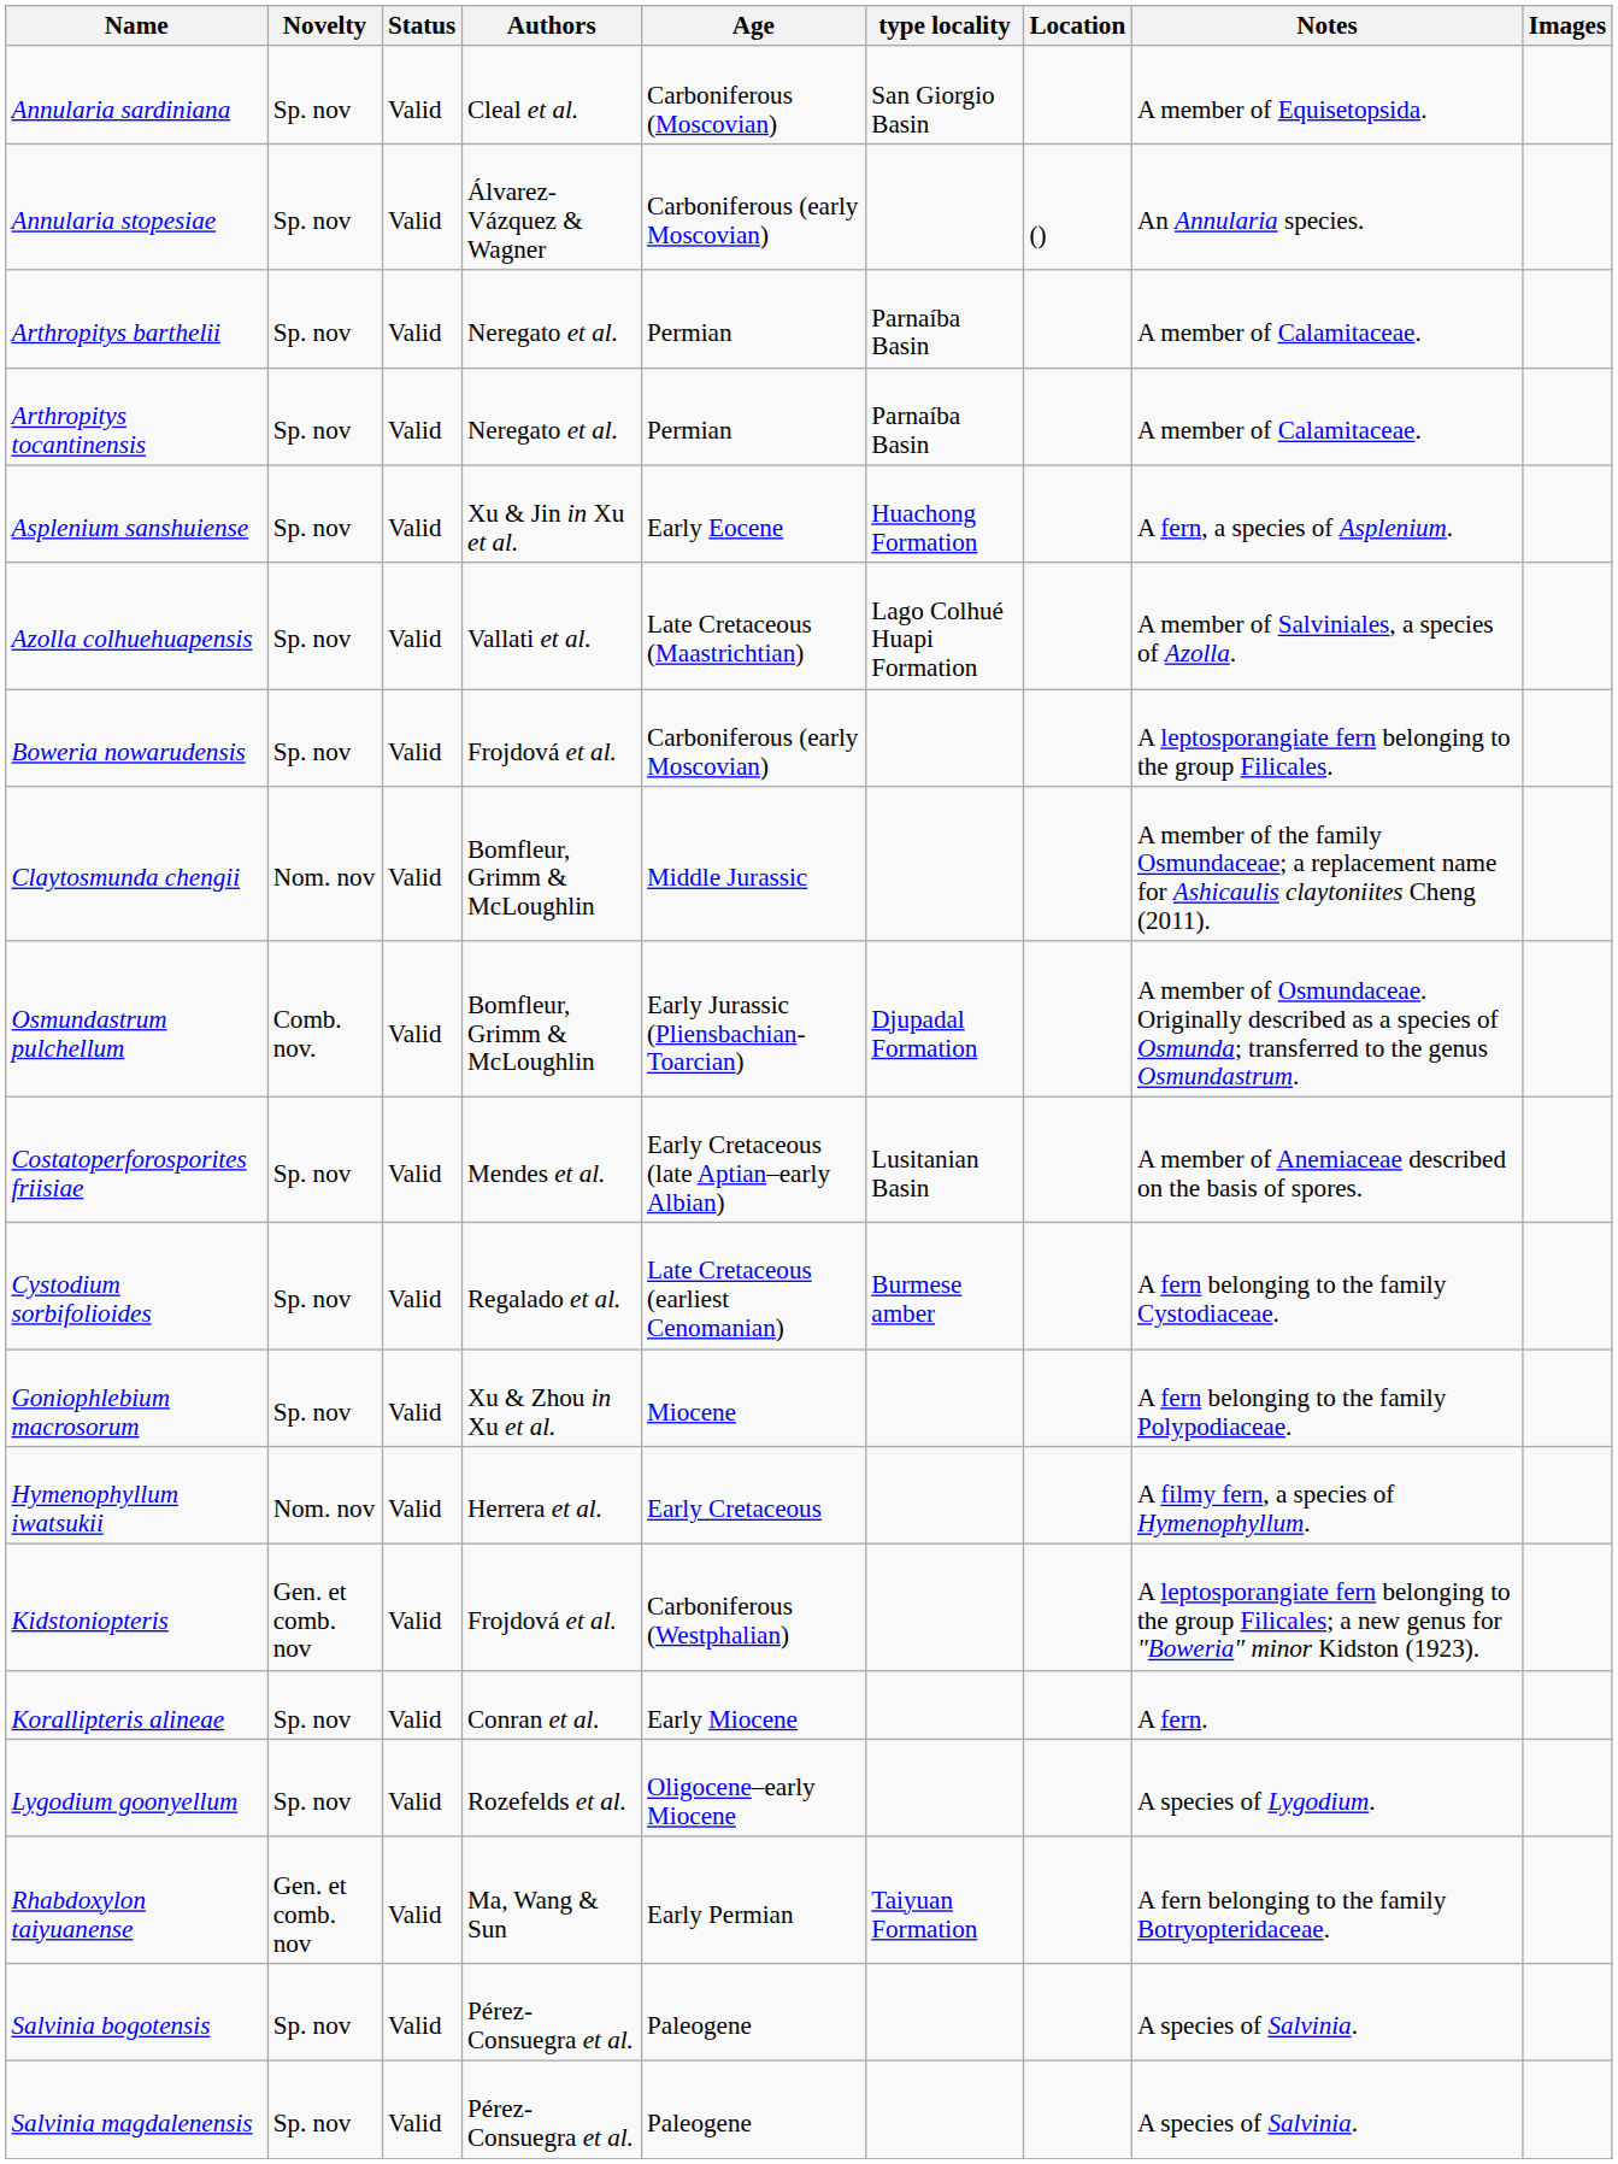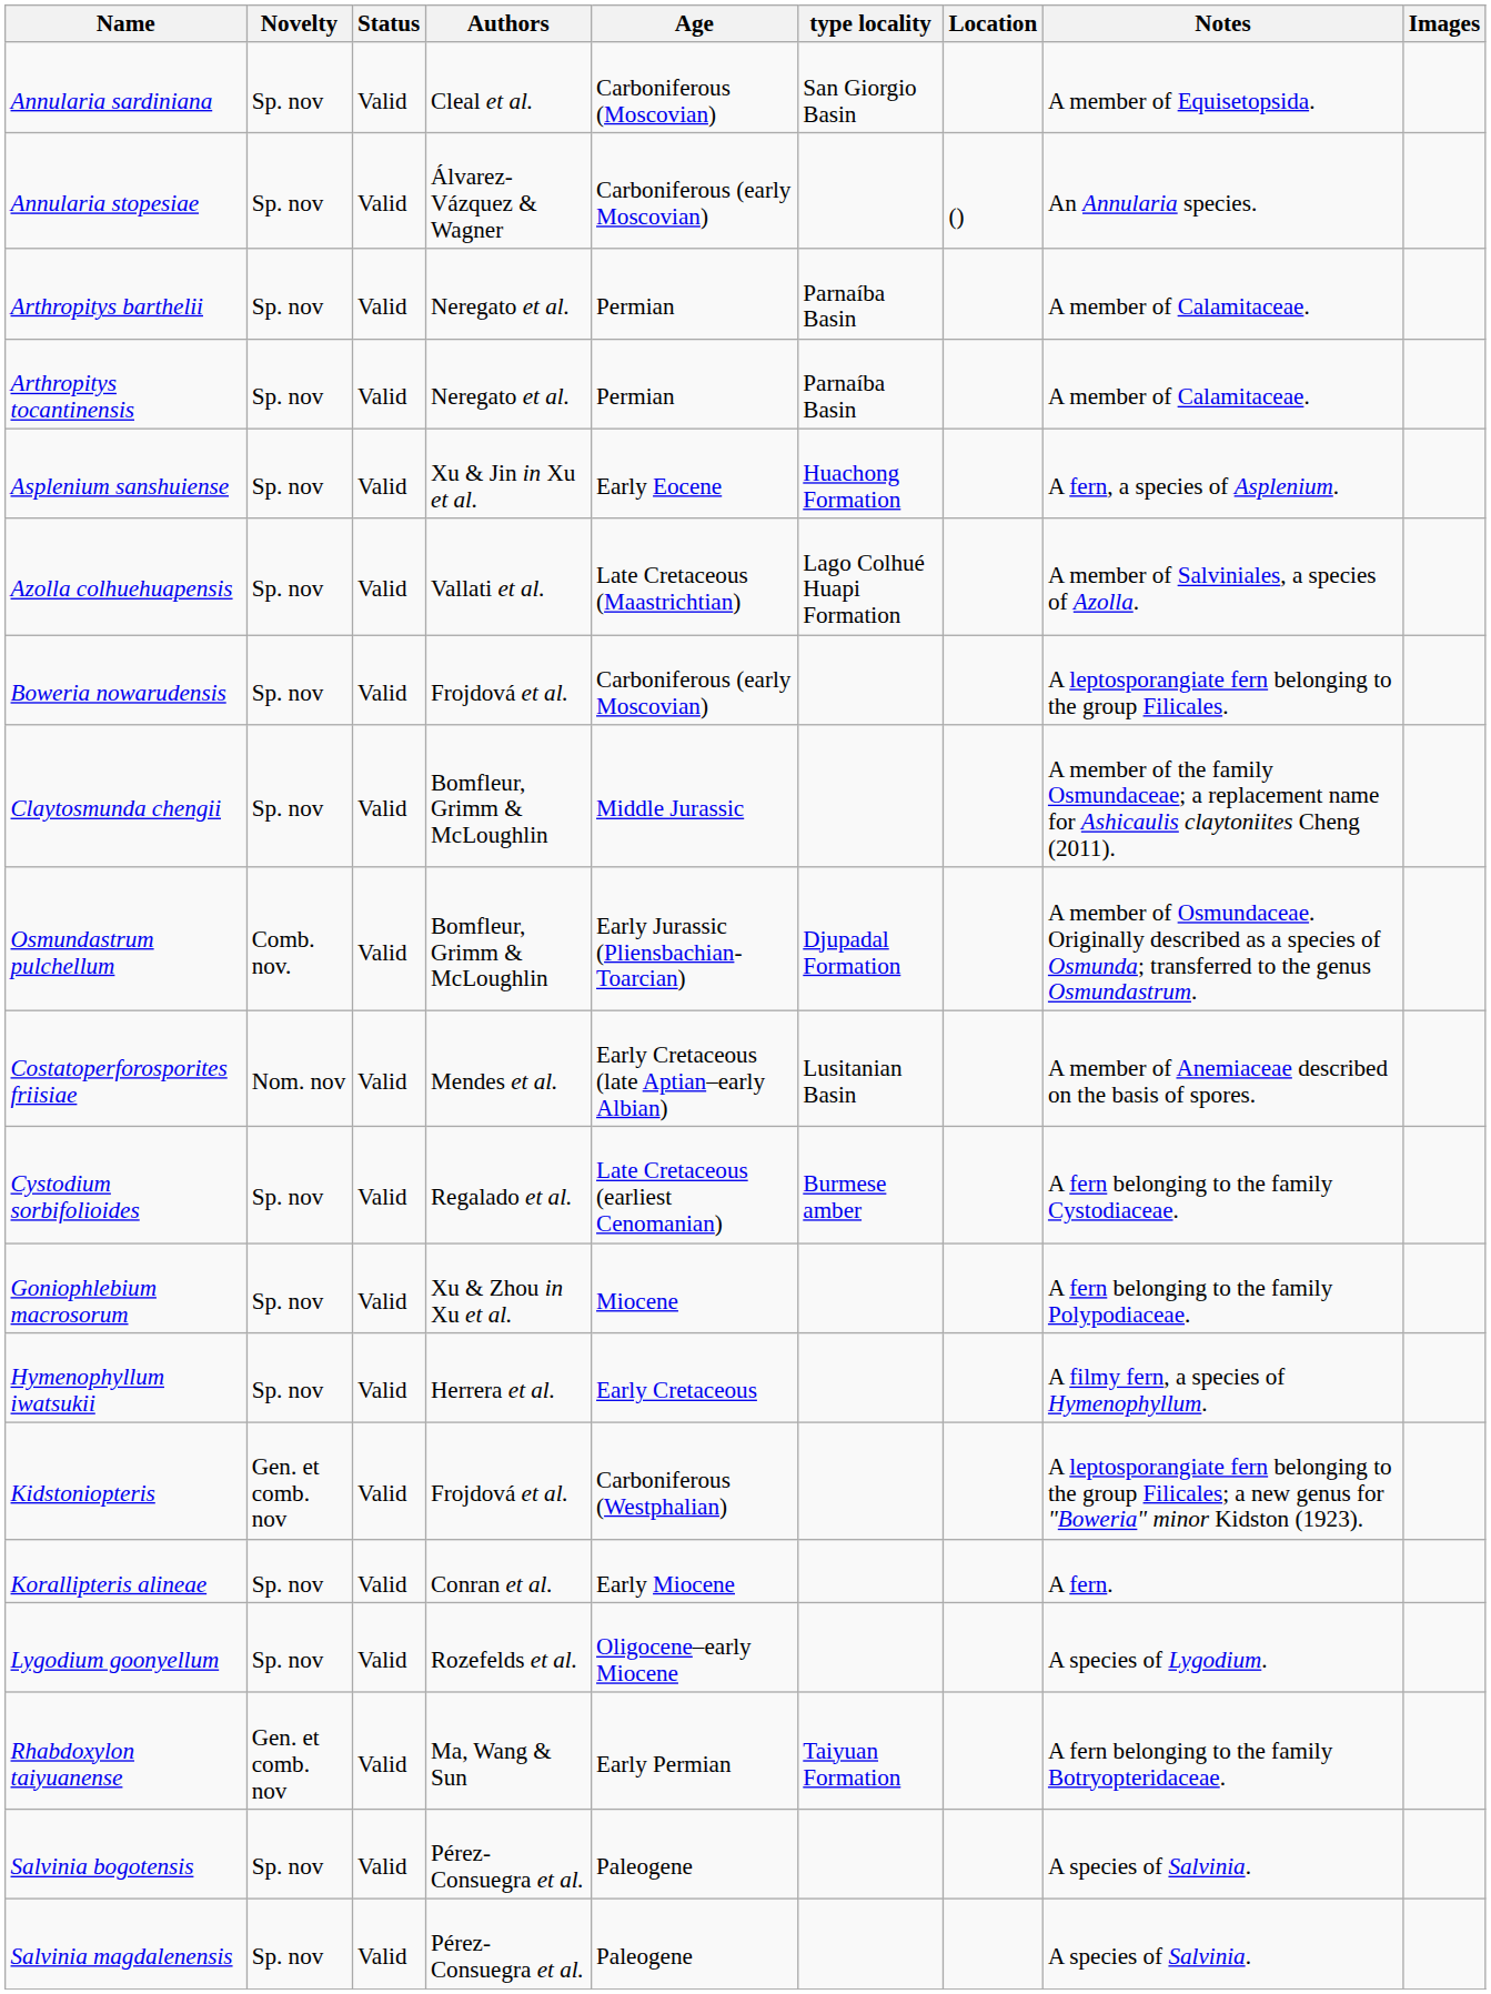Claytosmunda chengii | Novelty: Nom. nov -> Sp. nov
Costatoperforosporites friisiae | Novelty: Sp. nov -> Nom. nov
Hymenophyllum iwatsukii | Novelty: Nom. nov -> Sp. nov
